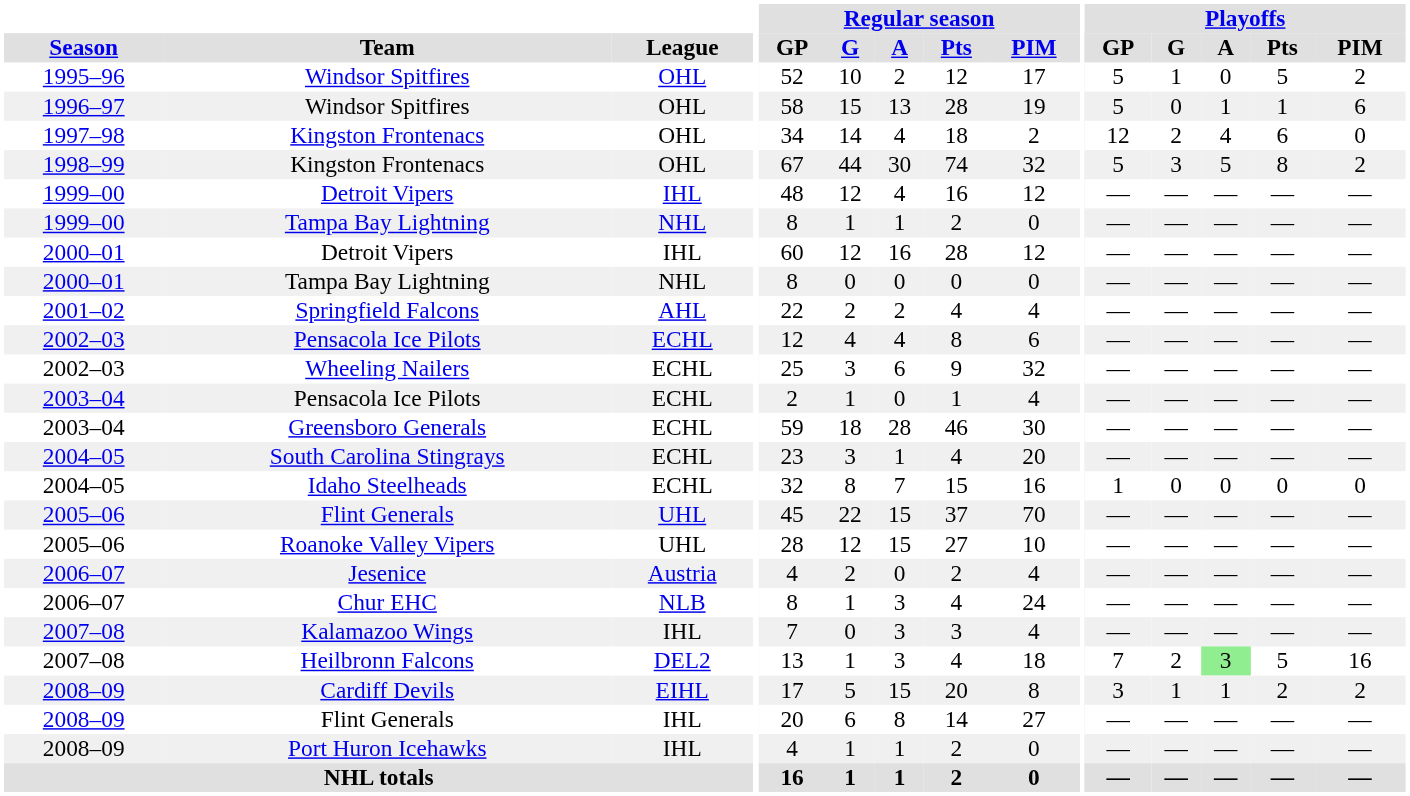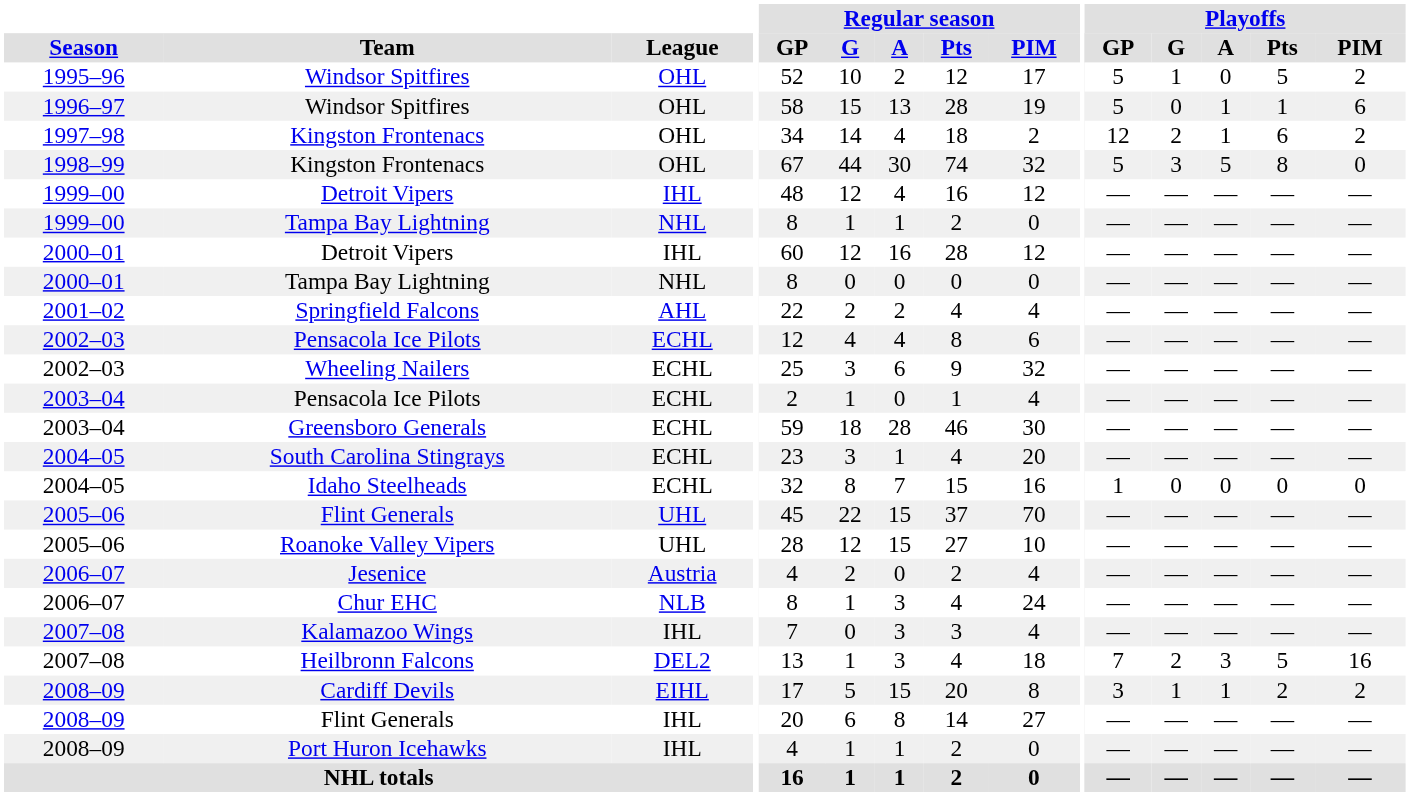1997–98 / Kingston Frontenacs | Playoffs / A: 4 -> 1
1997–98 / Kingston Frontenacs | Playoffs / PIM: 0 -> 2
1998–99 / Kingston Frontenacs | Playoffs / PIM: 2 -> 0
Heilbronn Falcons | Playoffs / A: lightgreen background -> no background
